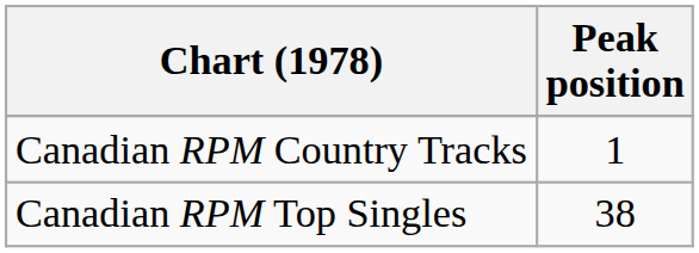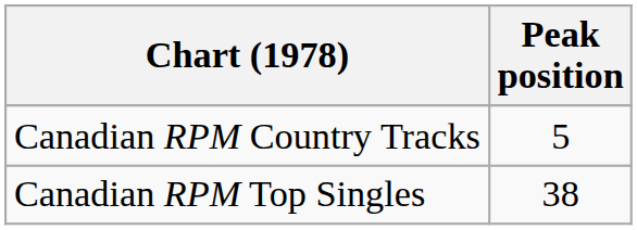Canadian RPM Country Tracks | Peak position: 1 -> 5
